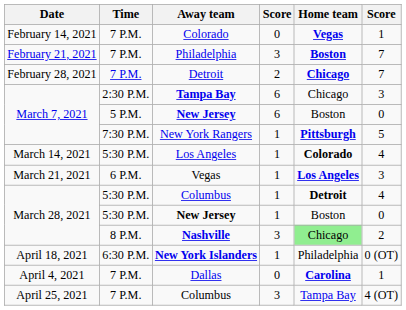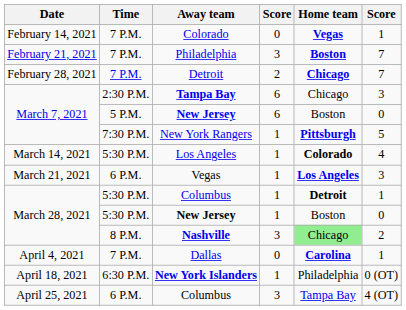March 28, 2021 / Columbus | column 6: 4 -> 1
rows swapped: Dallas <-> New York Islanders
April 25, 2021 / Columbus | Time: 7 P.M. -> 6 P.M.
